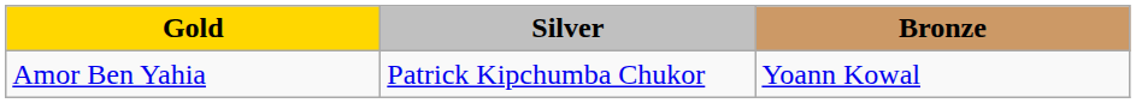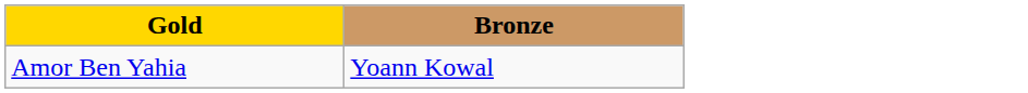- column: Silver | Patrick Kipchumba Chukor
